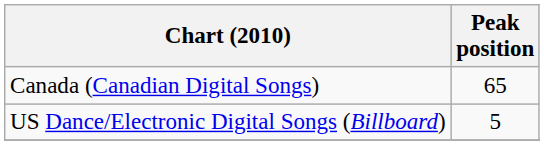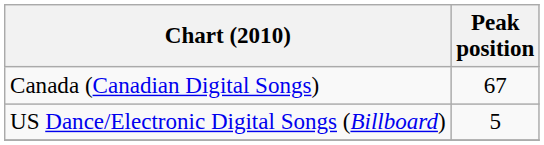Canada (Canadian Digital Songs) | Peak position: 65 -> 67
